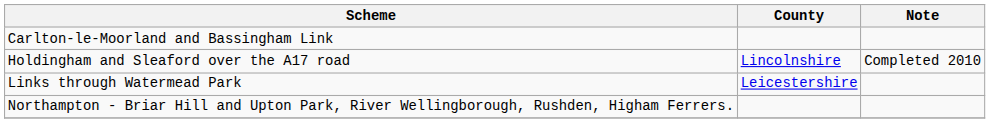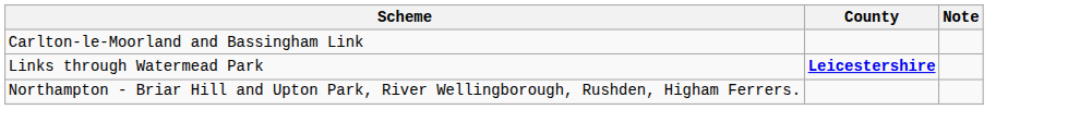- row: Holdingham and Sleaford over the A17 road | Lincolnshire | Completed 2010
Links through Watermead Park | County: normal -> bold
